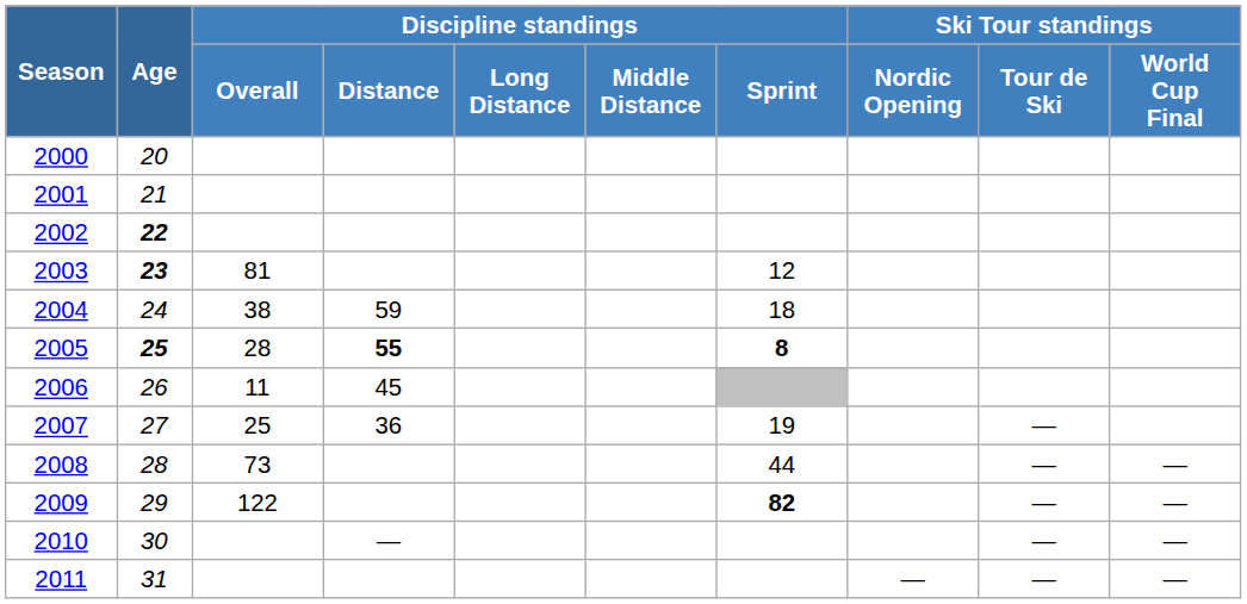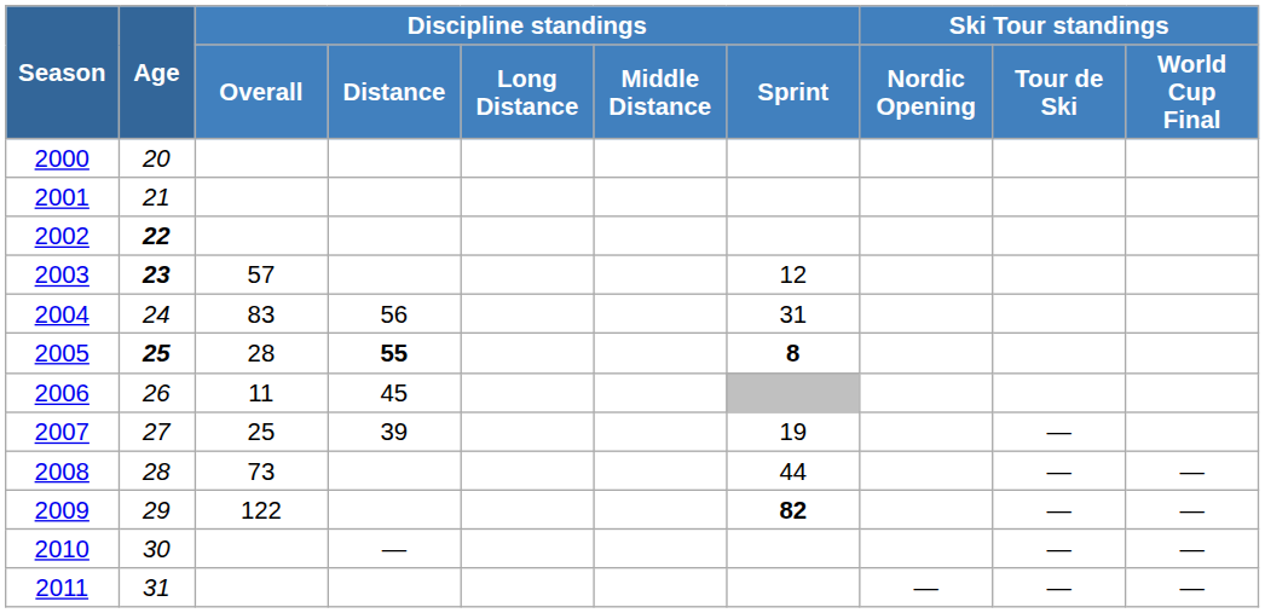2003 | Discipline standings / Overall: 81 -> 57
2004 | Discipline standings / Overall: 38 -> 83
2004 | Discipline standings / Distance: 59 -> 56
2004 | Discipline standings / Sprint: 18 -> 31
2007 | Discipline standings / Distance: 36 -> 39
